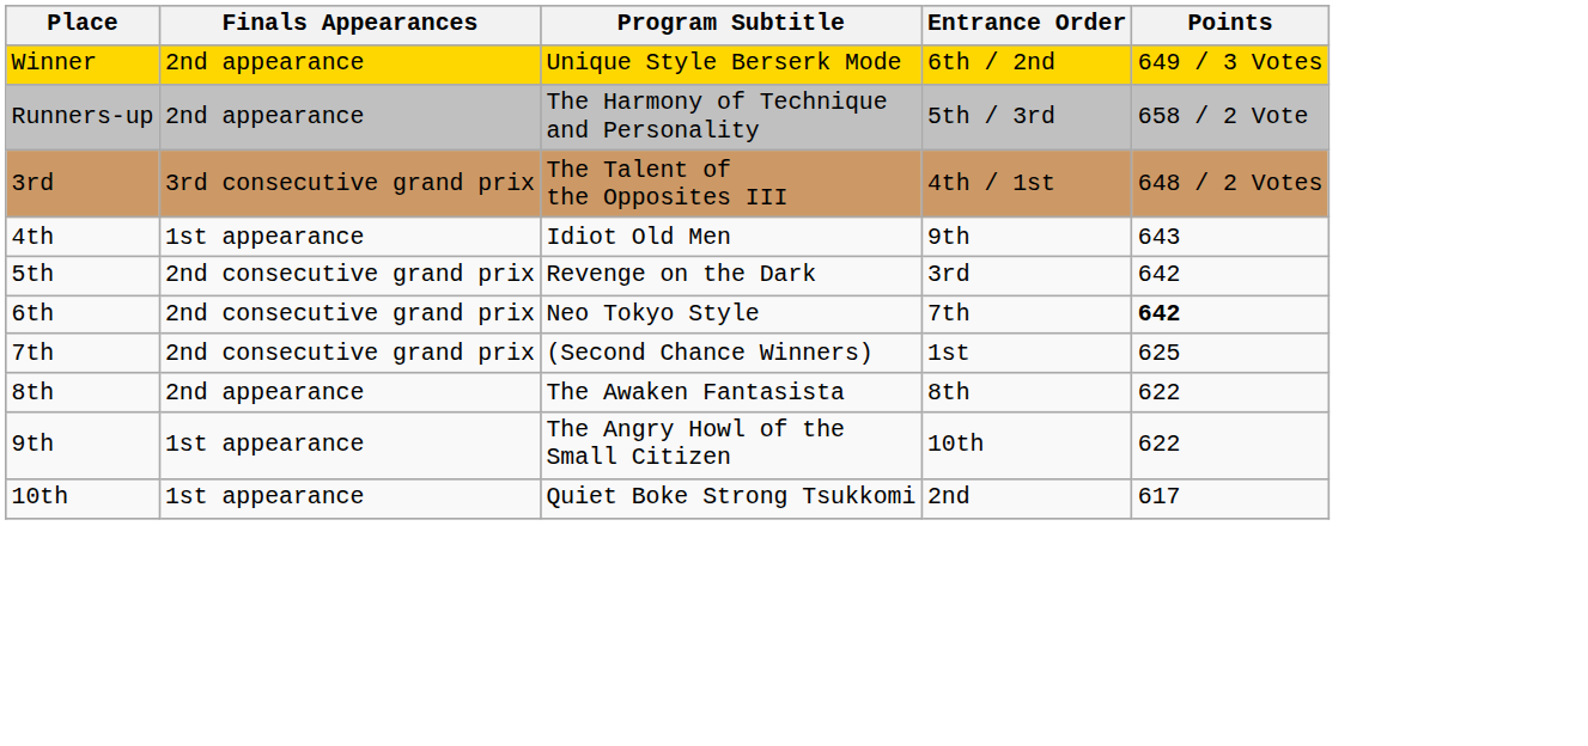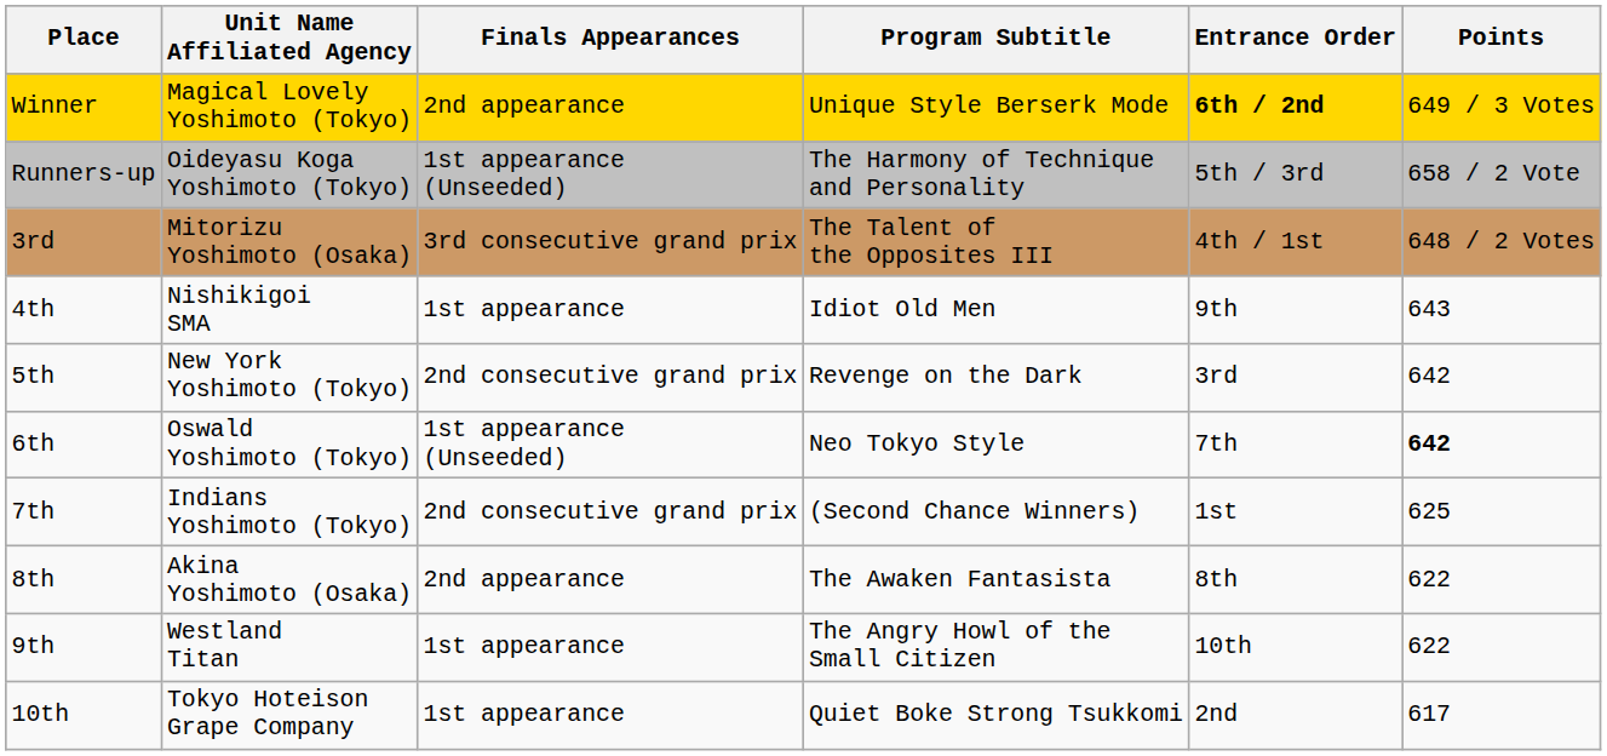+ column: Unit Name Affiliated Agency | Magical Lovely Yoshimoto (Tokyo) | Oideyasu Koga Yoshimoto (Tokyo) | Mitorizu Yoshimoto (Osaka) | Nishikigoi SMA | New York Yoshimoto (Tokyo) | Oswald Yoshimoto (Tokyo) | Indians Yoshimoto (Tokyo) | Akina Yoshimoto (Osaka) | Westland Titan | Tokyo Hoteison Grape Company
Winner | Entrance Order: normal -> bold
Runners-up | Finals Appearances: 2nd appearance -> 1st appearance (Unseeded)
6th | Finals Appearances: 2nd consecutive grand prix -> 1st appearance (Unseeded)
